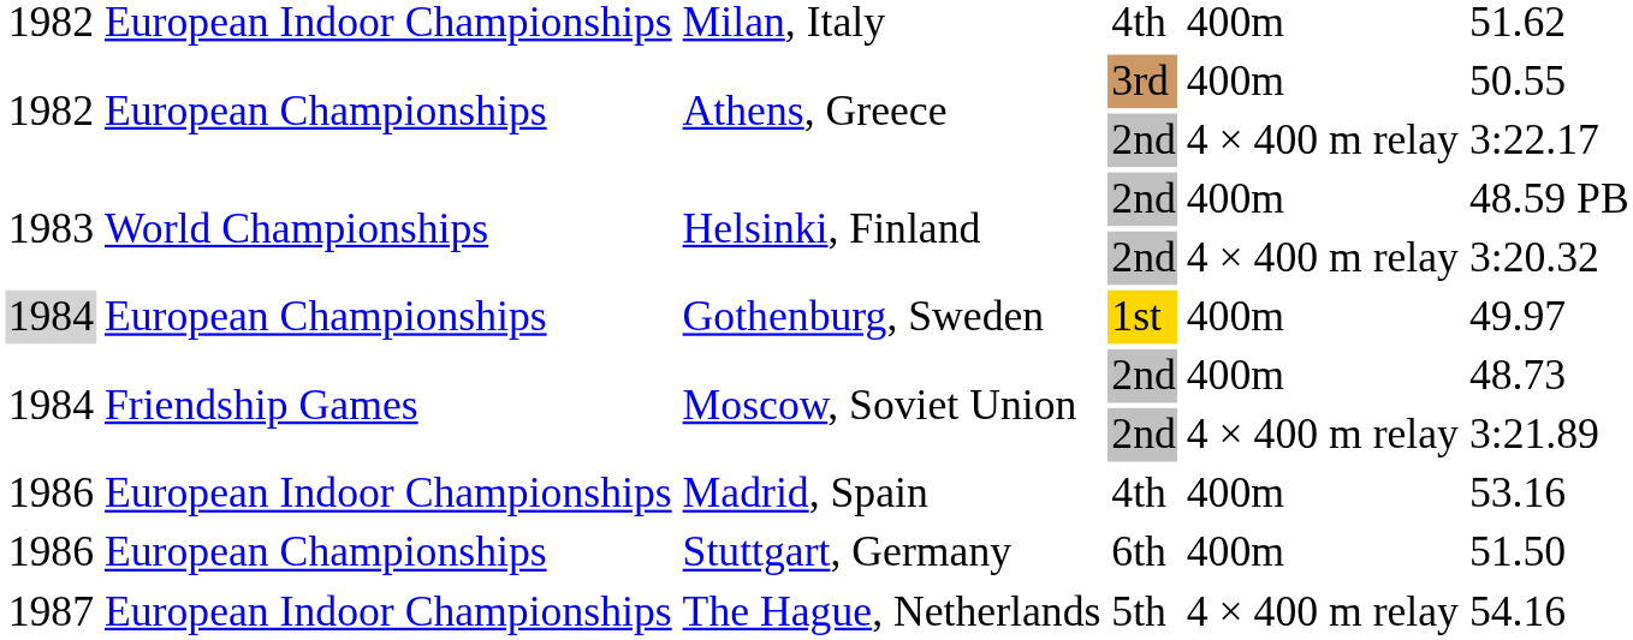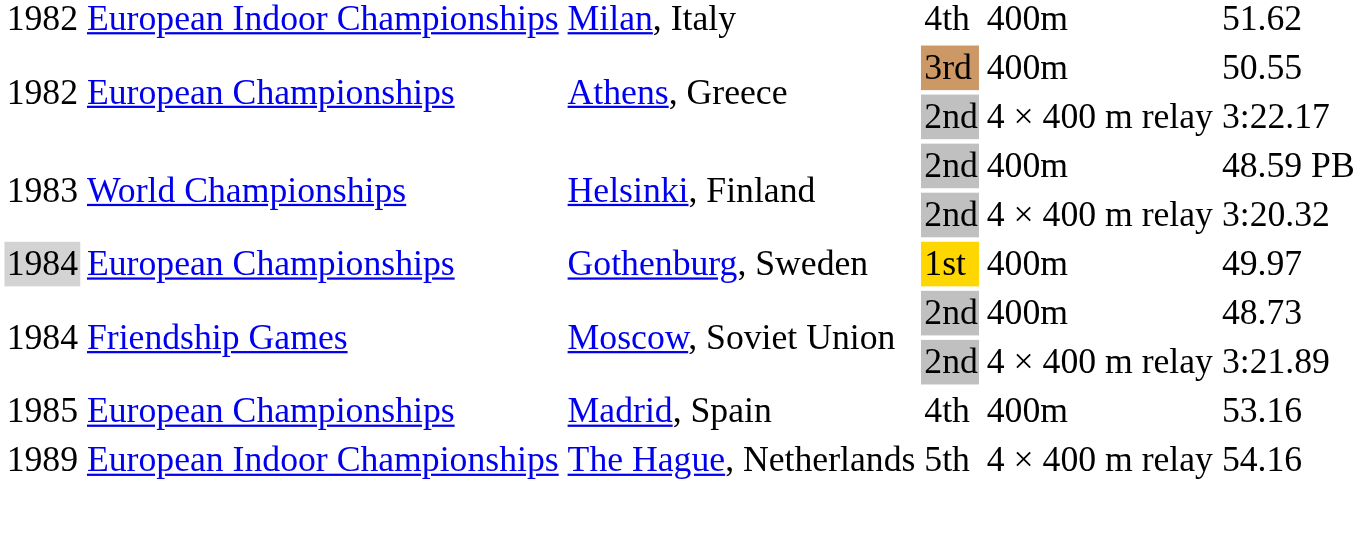Madrid, Spain | column 1: 1986 -> 1985
Madrid, Spain | column 2: European Indoor Championships -> European Championships
- row: 1986 | European Championships | Stuttgart, Germany | 6th | 400m | 51.50
The Hague, Netherlands | column 1: 1987 -> 1989
